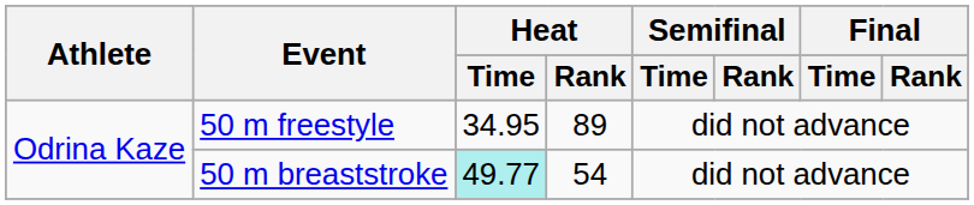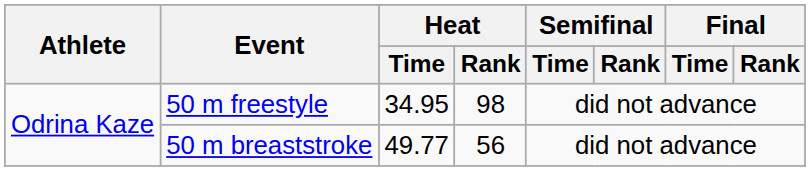50 m freestyle | Heat / Rank: 89 -> 98
50 m breaststroke | Heat / Time: paleturquoise background -> no background
50 m breaststroke | Heat / Rank: 54 -> 56
